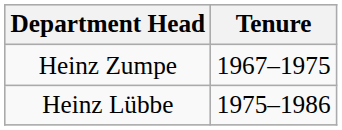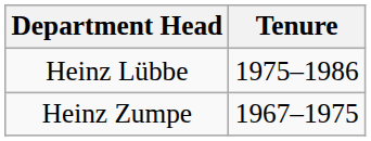rows swapped: Heinz Zumpe <-> Heinz Lübbe
